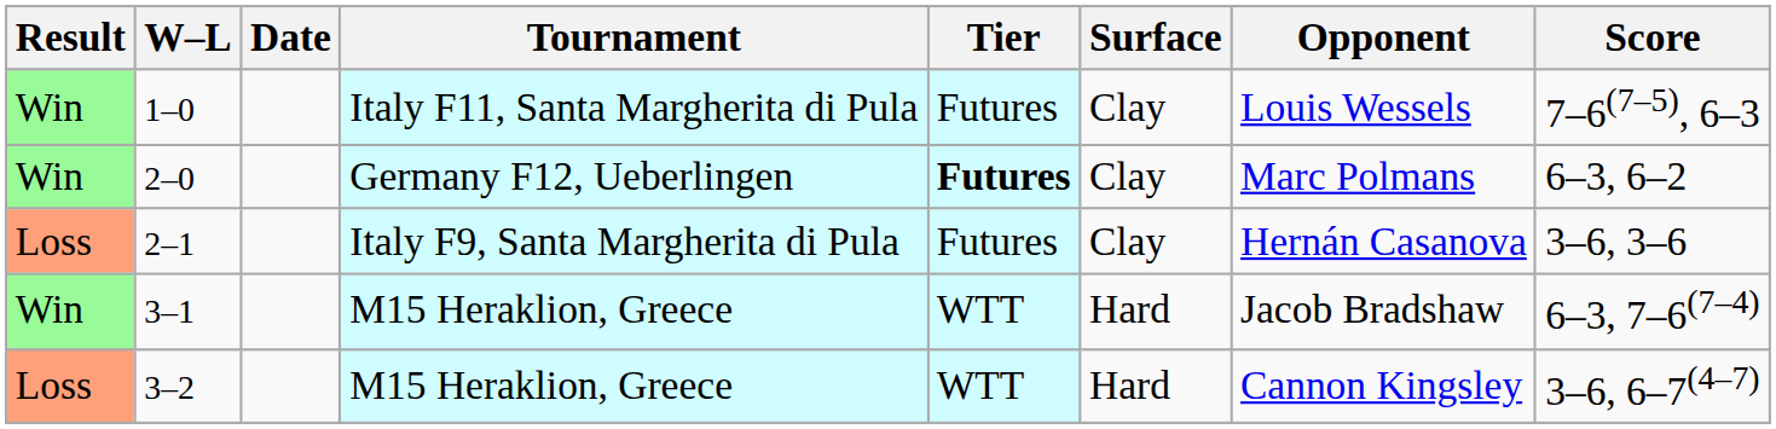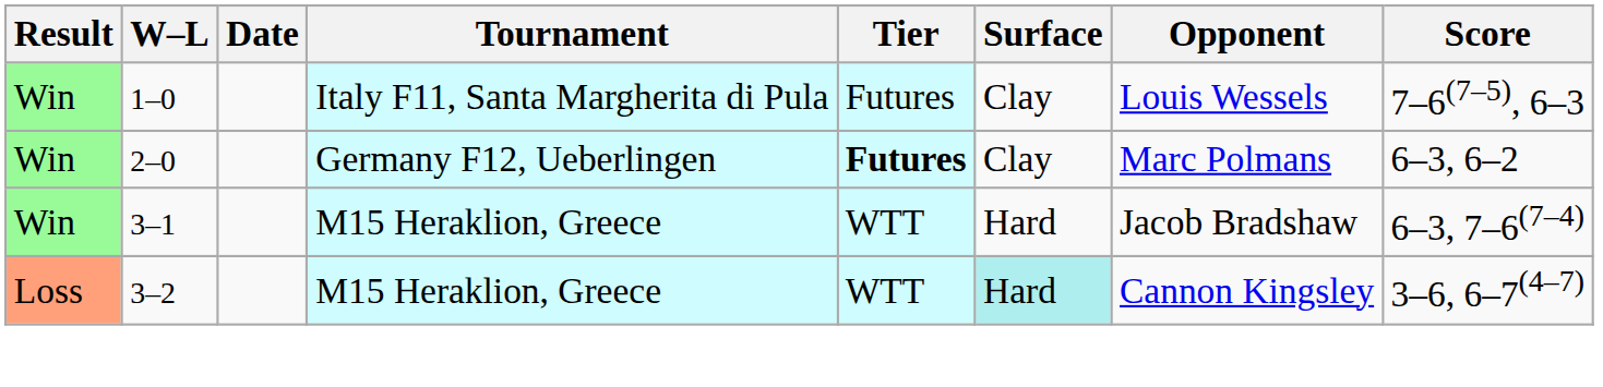- row: Loss | 2–1 | Italy F9, Santa Margherita di Pula | Futures | Clay | Hernán Casanova | 3–6, 3–6
3–2 | Surface: no background -> paleturquoise background
